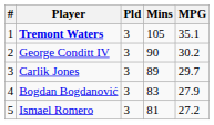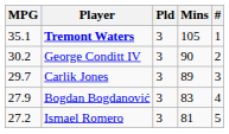columns swapped: # <-> MPG
